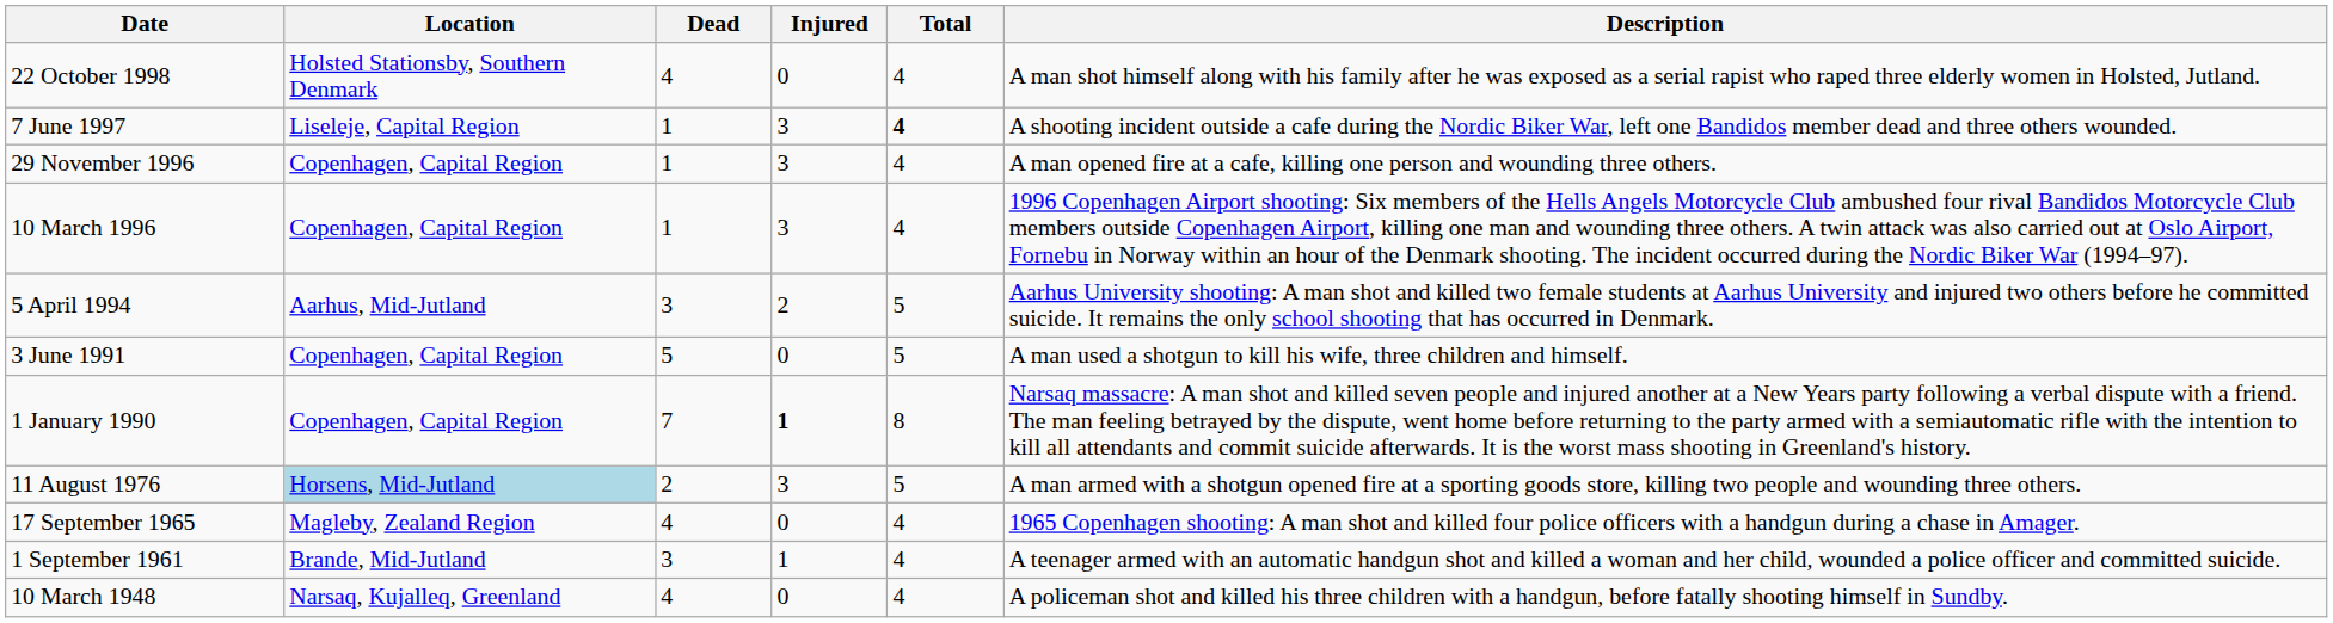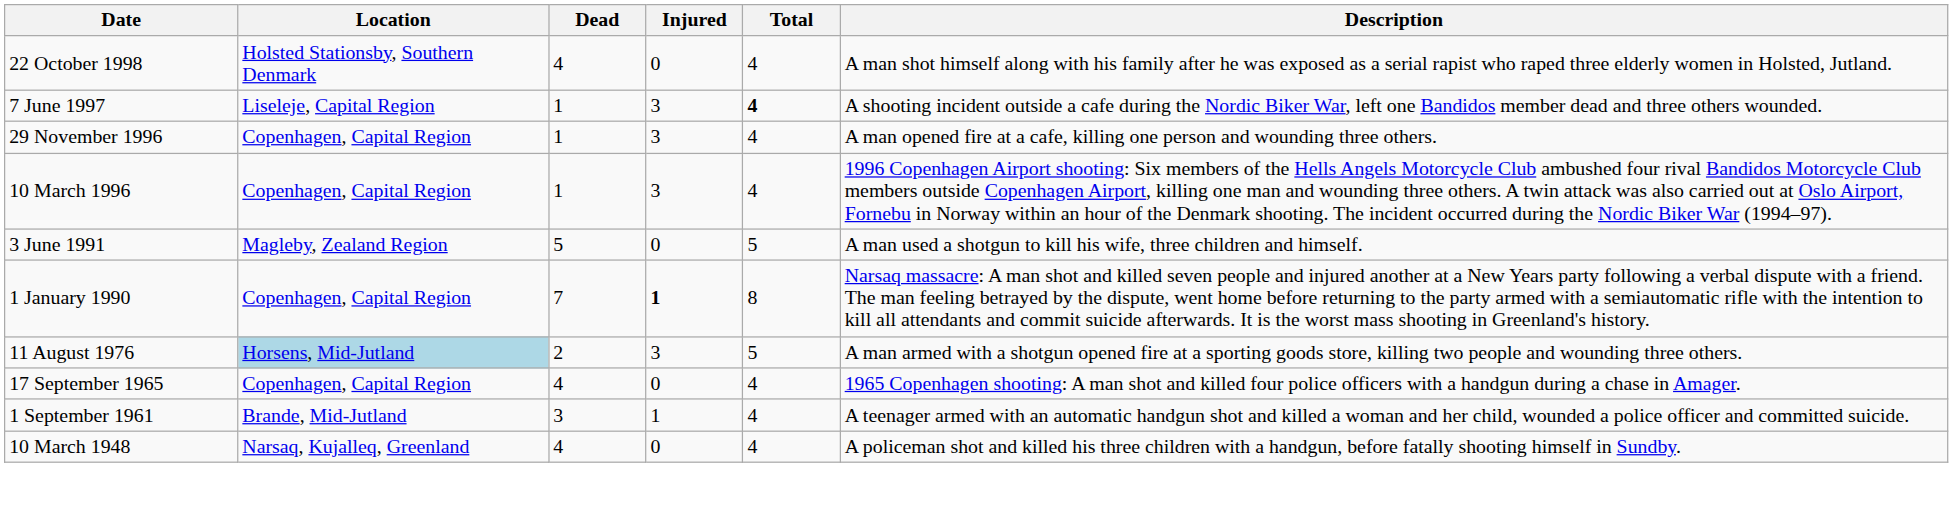- row: 5 April 1994 | Aarhus, Mid-Jutland | 3 | 2 | 5 | Aarhus University shooting: A man shot and killed two female students at Aarhus University and injured two others before he committed suicide. It remains the only school shooting that has occurred in Denmark.
3 June 1991 | Location: Copenhagen, Capital Region -> Magleby, Zealand Region
17 September 1965 | Location: Magleby, Zealand Region -> Copenhagen, Capital Region
